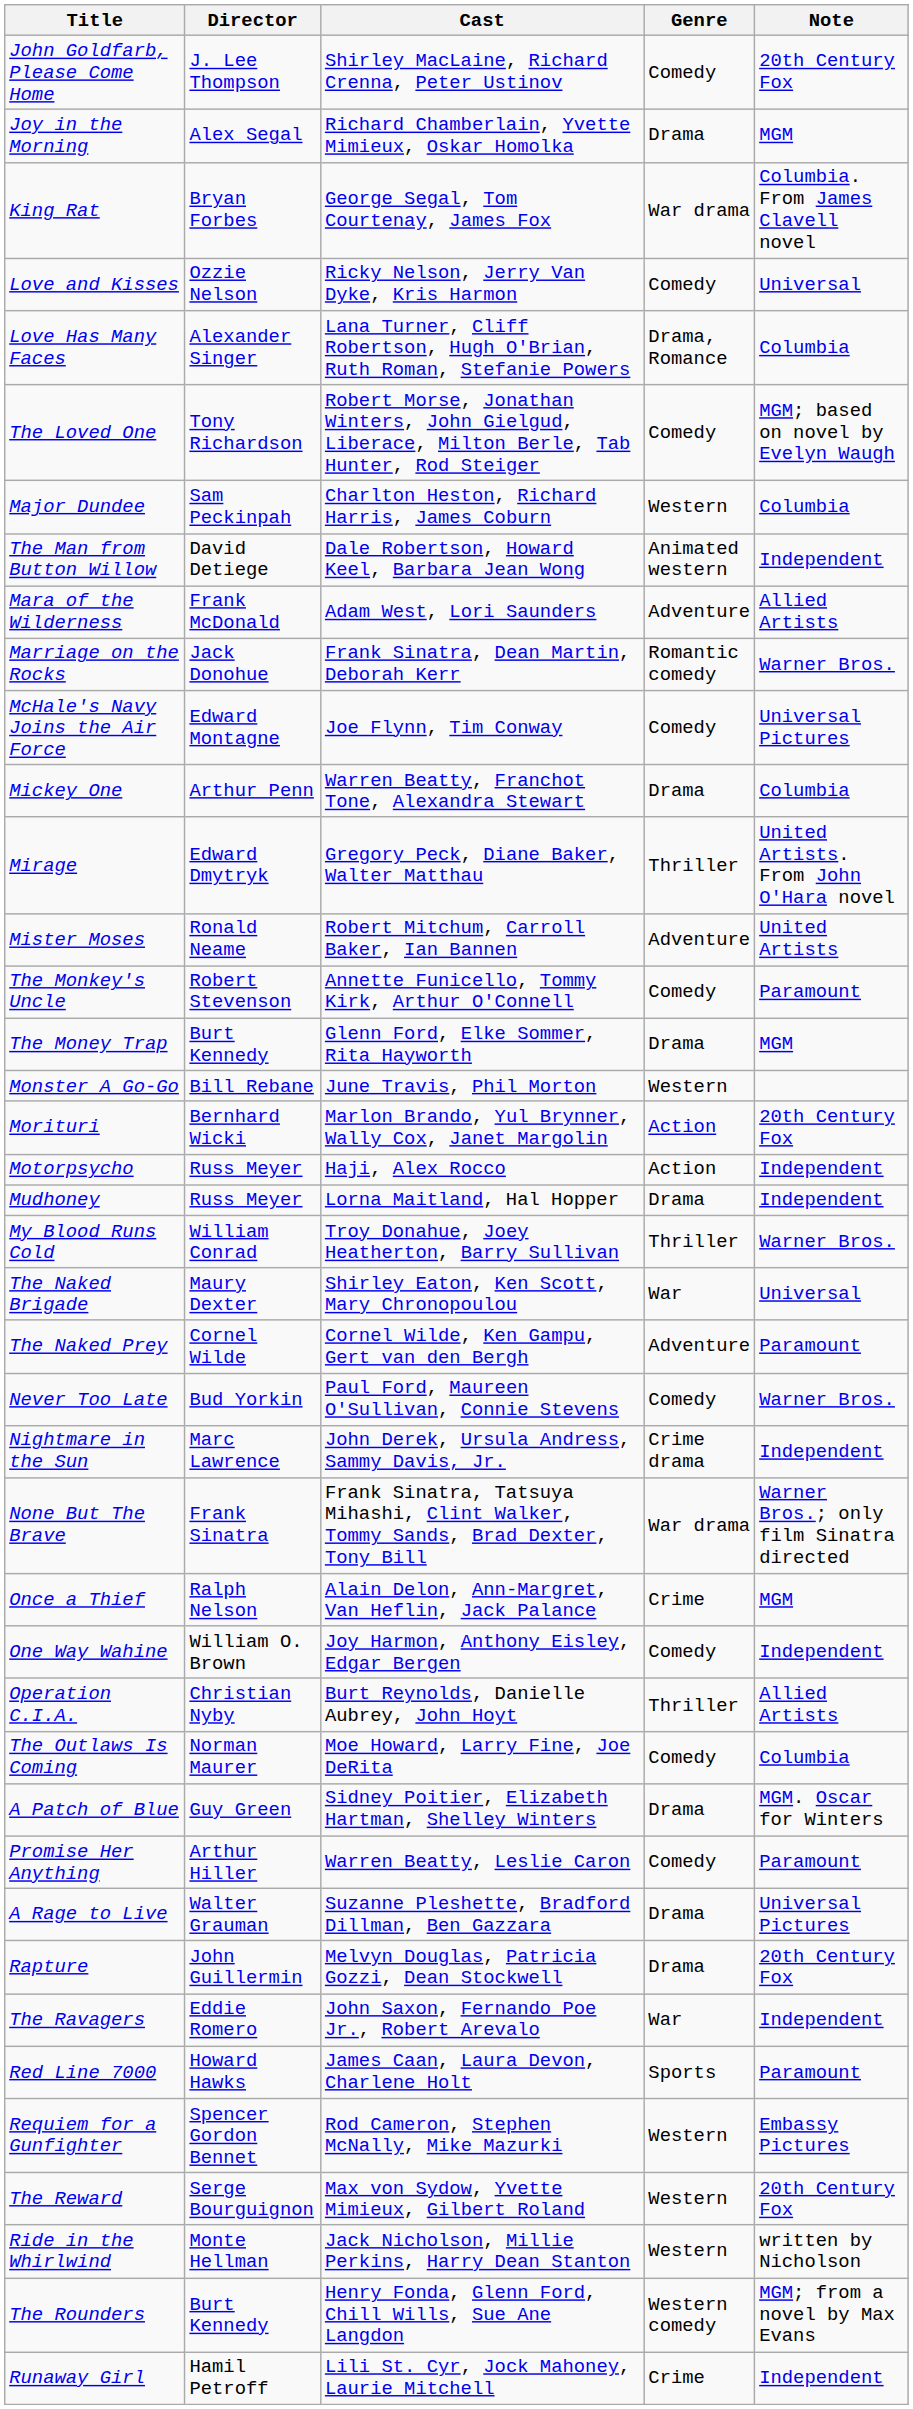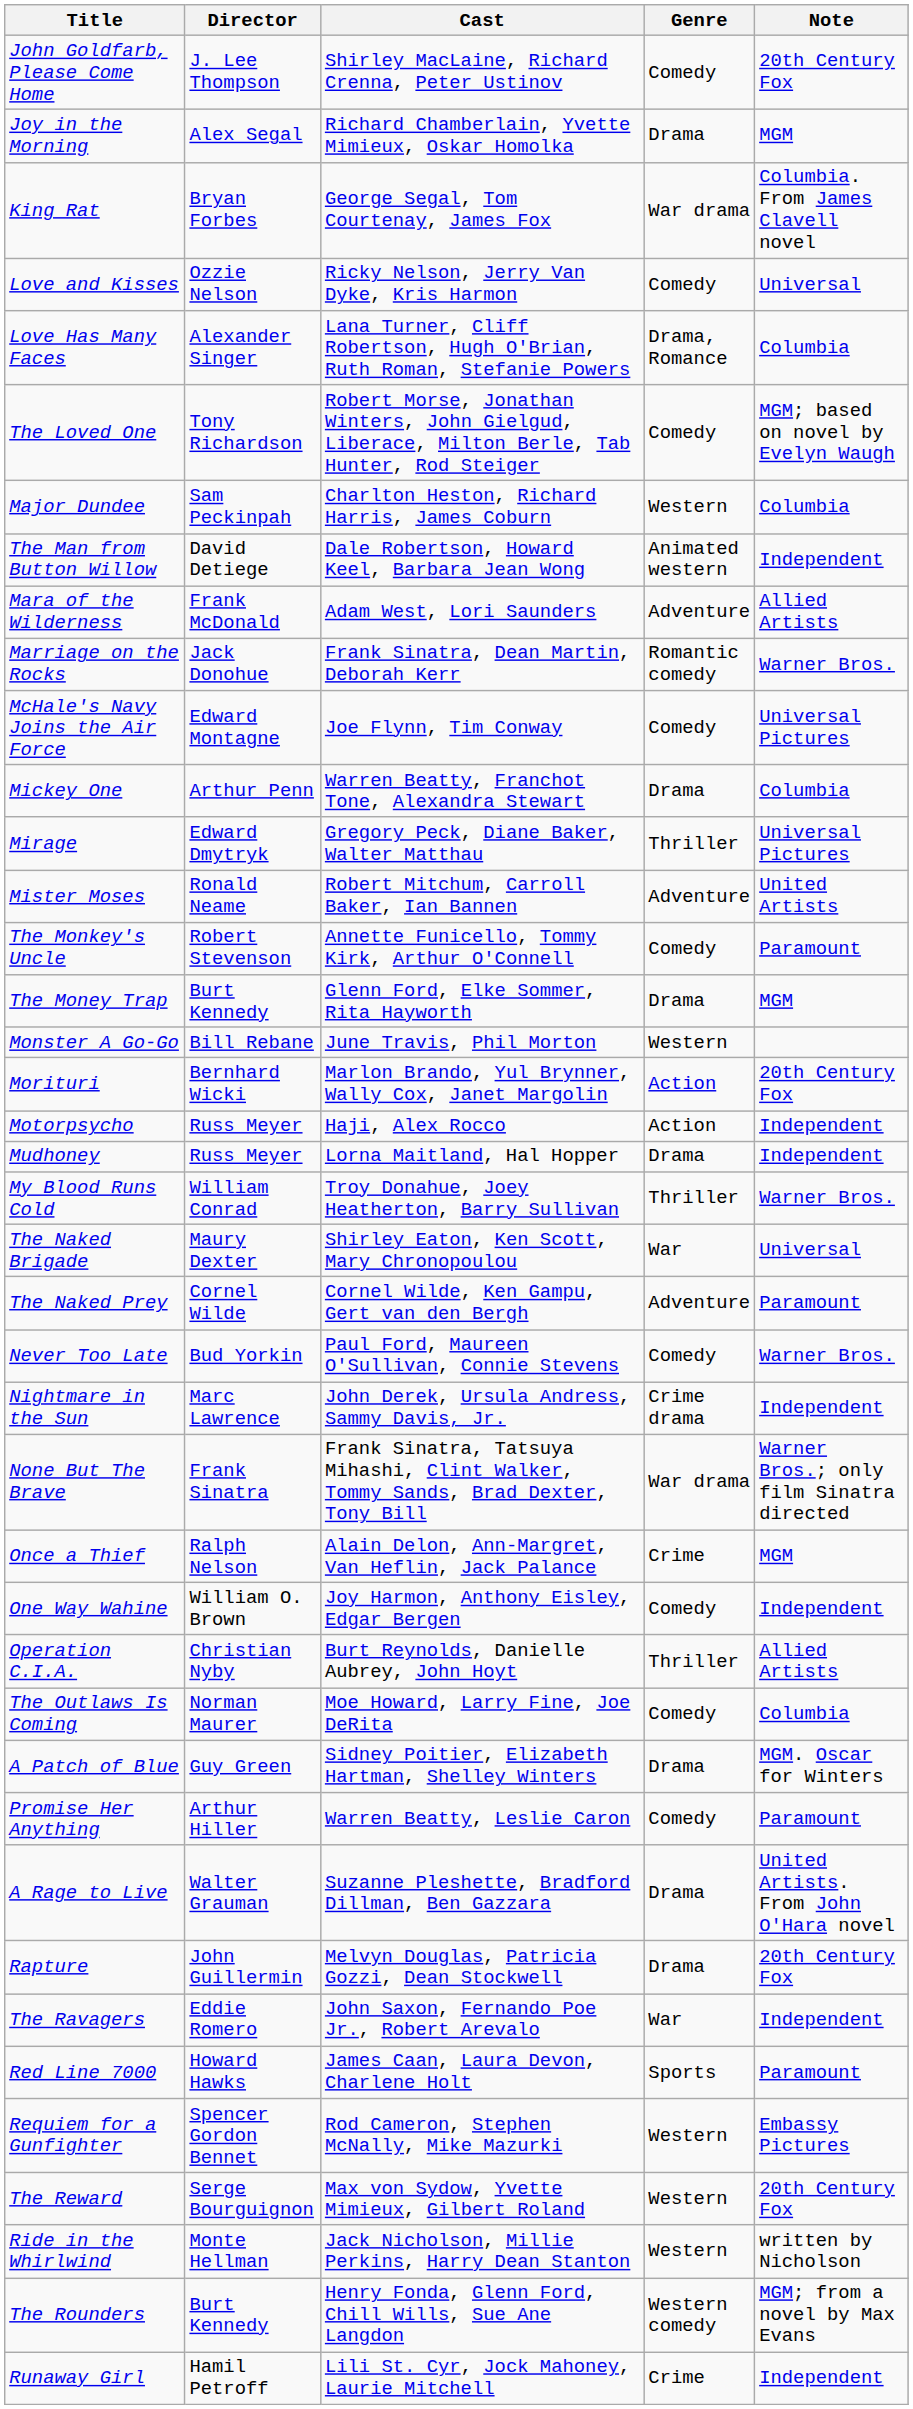Mirage | Note: United Artists. From John O'Hara novel -> Universal Pictures
A Rage to Live | Note: Universal Pictures -> United Artists. From John O'Hara novel
